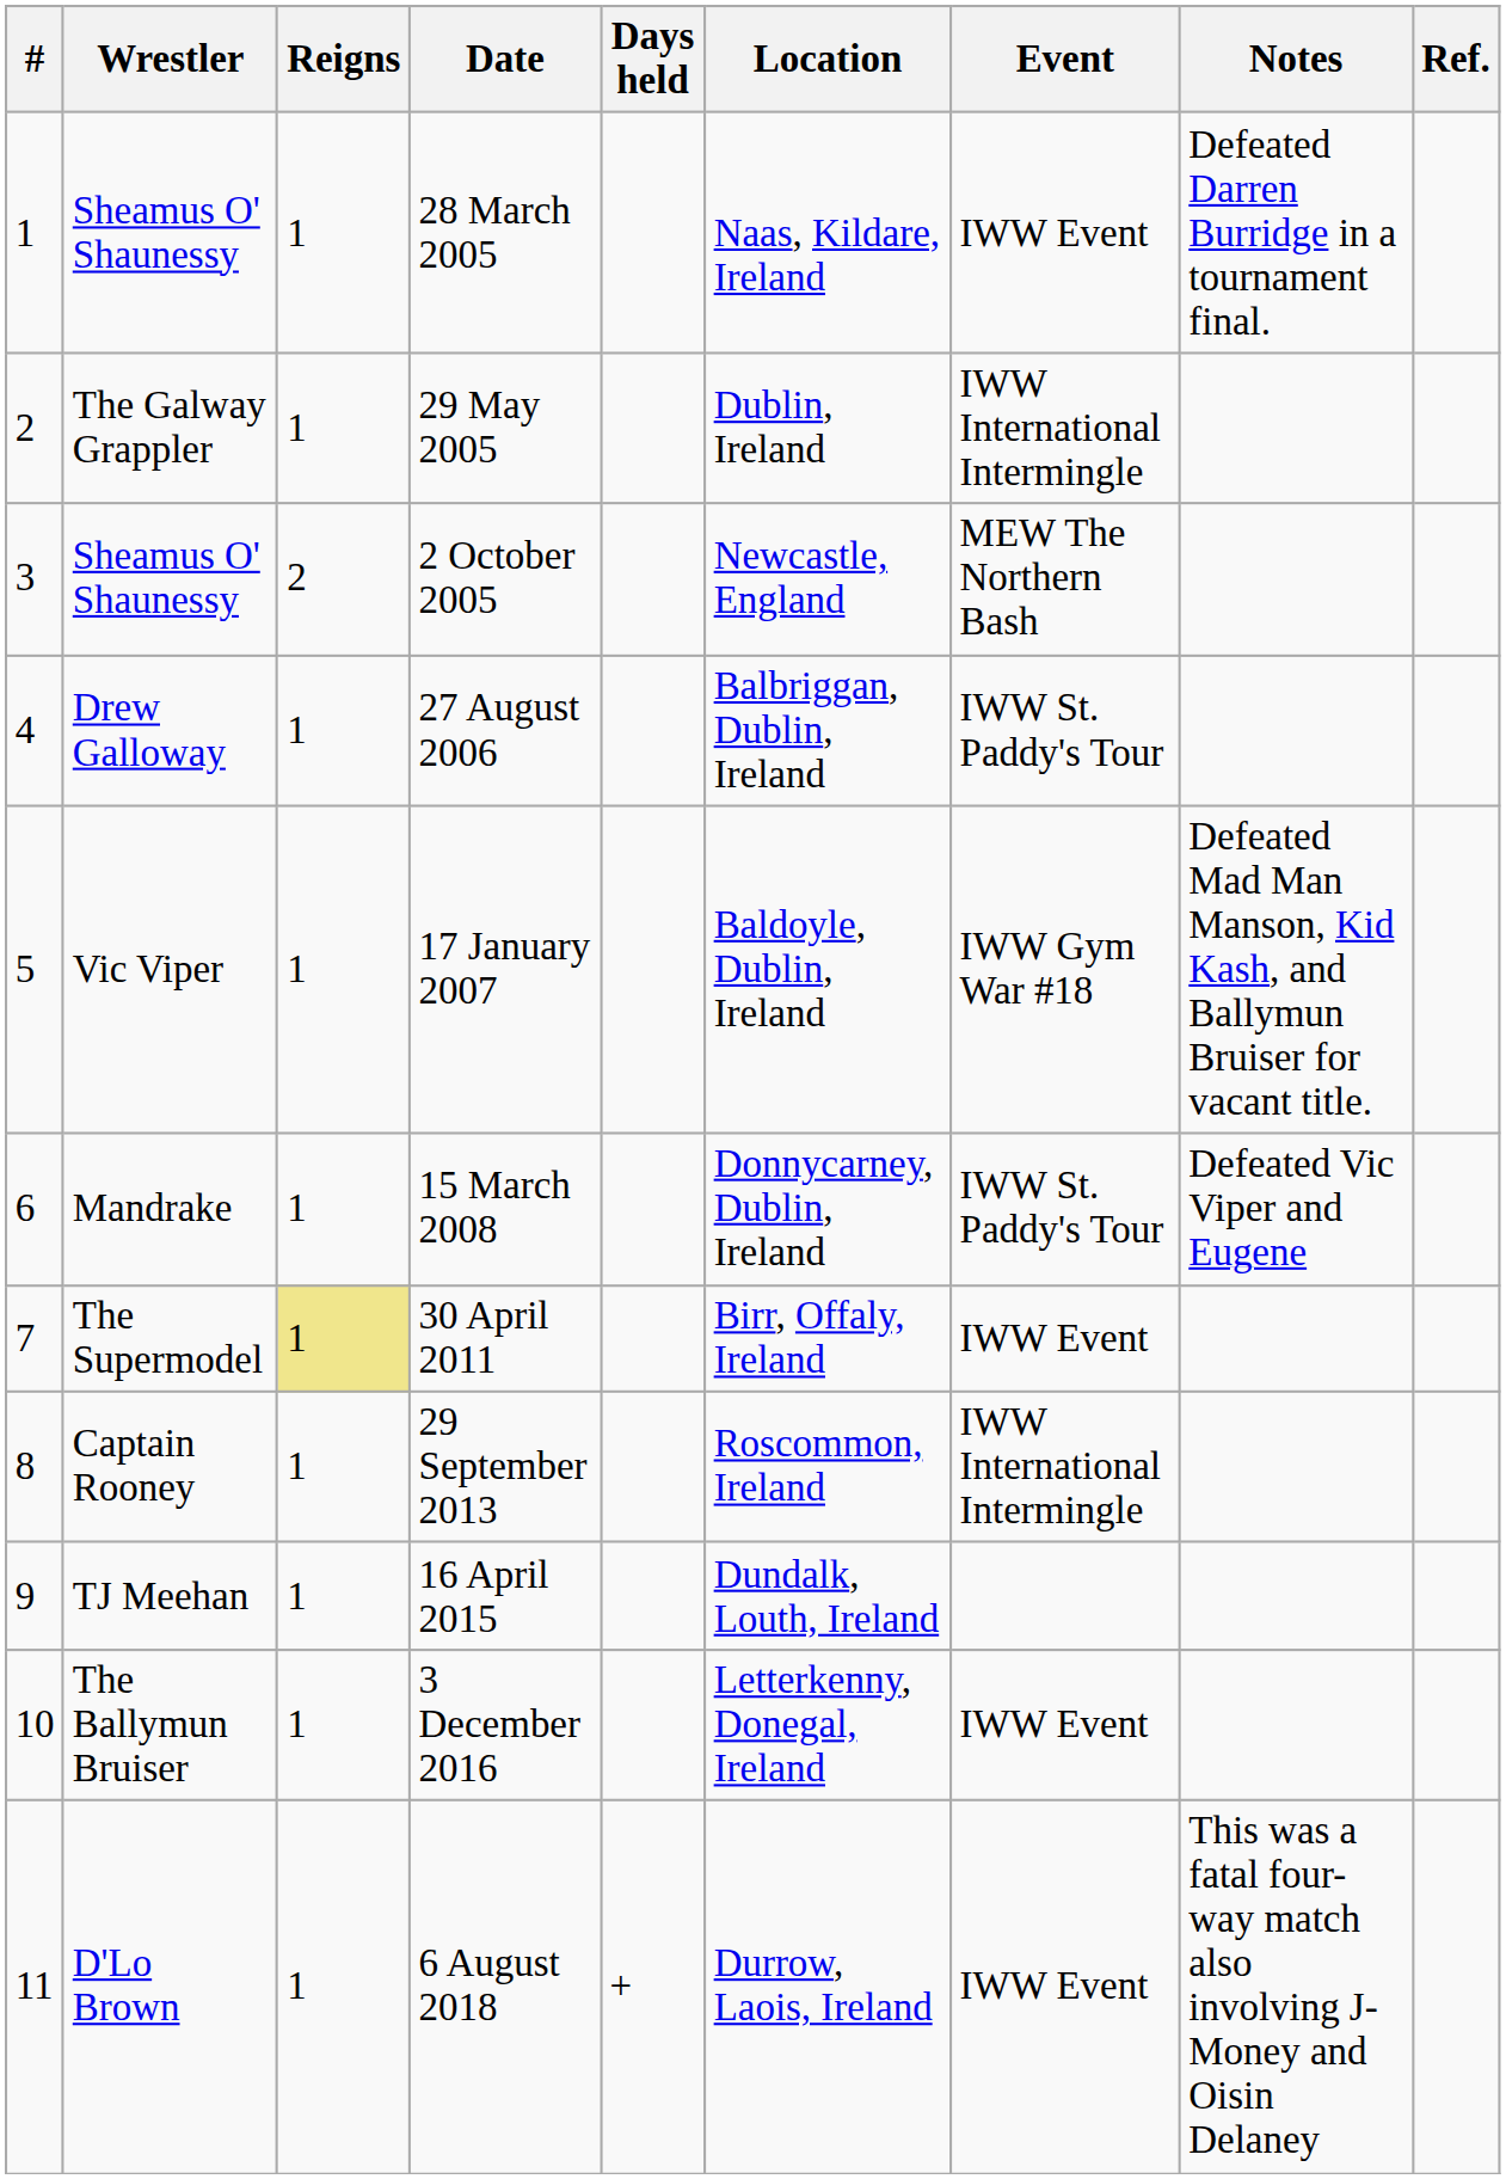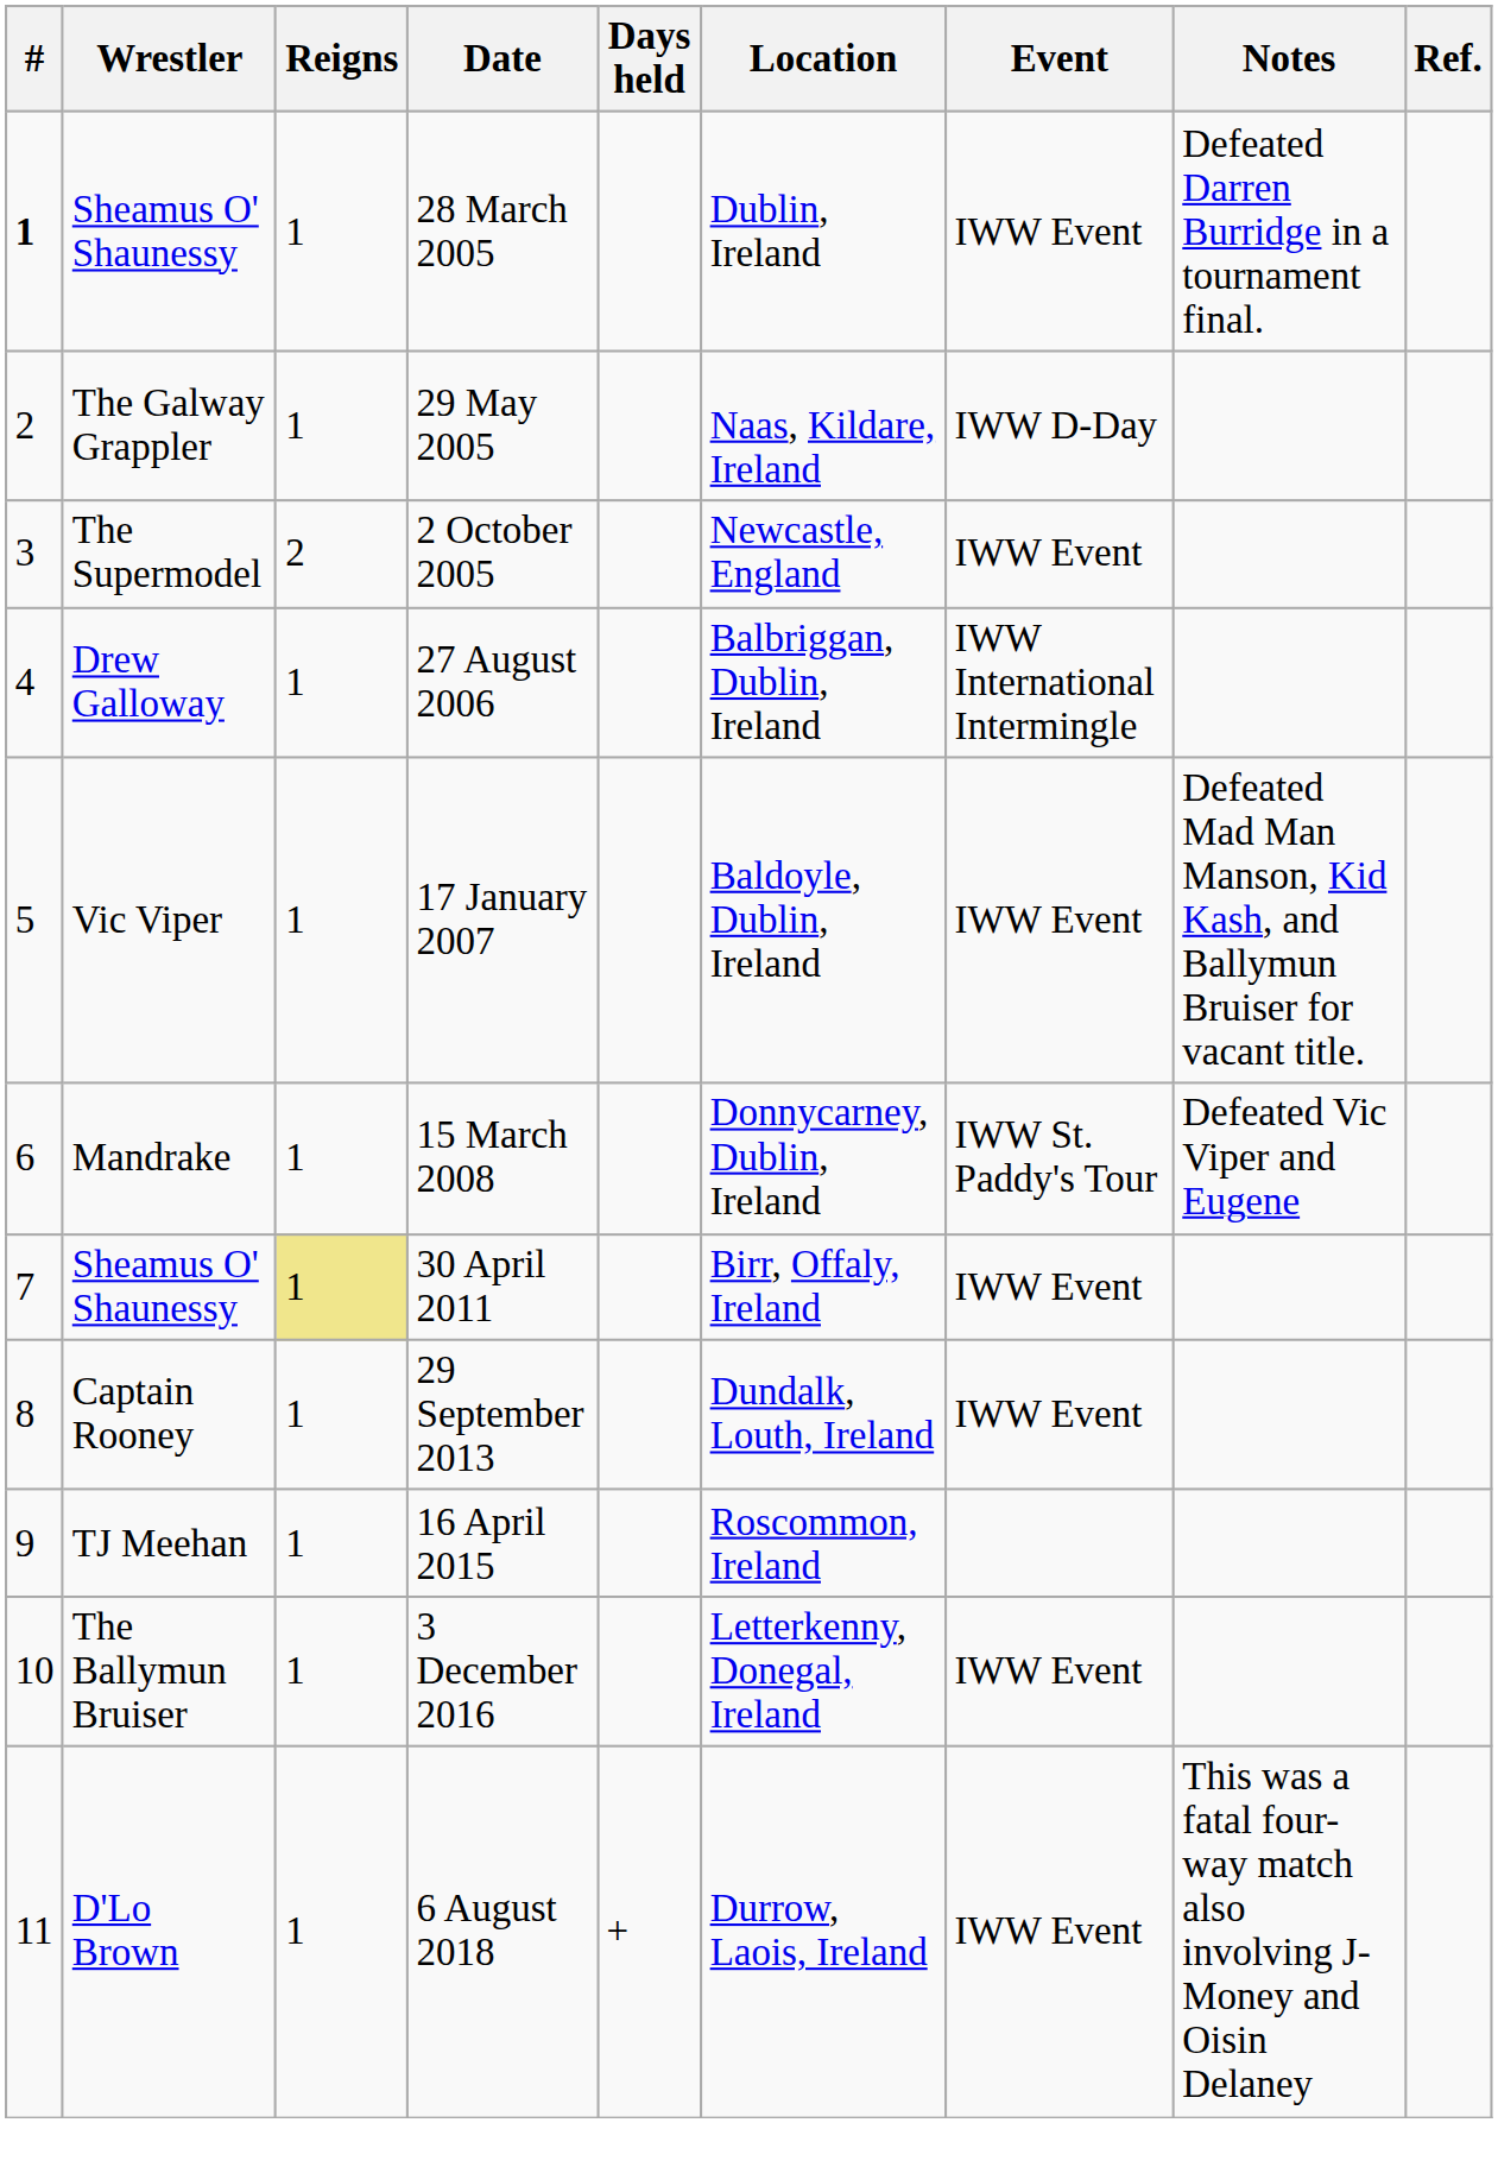28 March 2005 | #: normal -> bold
28 March 2005 | Location: Naas, Kildare, Ireland -> Dublin, Ireland
29 May 2005 | Location: Dublin, Ireland -> Naas, Kildare, Ireland
29 May 2005 | Event: IWW International Intermingle -> IWW D-Day
2 October 2005 | Wrestler: Sheamus O' Shaunessy -> The Supermodel
2 October 2005 | Event: MEW The Northern Bash -> IWW Event
27 August 2006 | Event: IWW St. Paddy's Tour -> IWW International Intermingle
17 January 2007 | Event: IWW Gym War #18 -> IWW Event
30 April 2011 | Wrestler: The Supermodel -> Sheamus O' Shaunessy
29 September 2013 | Location: Roscommon, Ireland -> Dundalk, Louth, Ireland
29 September 2013 | Event: IWW International Intermingle -> IWW Event
16 April 2015 | Location: Dundalk, Louth, Ireland -> Roscommon, Ireland
